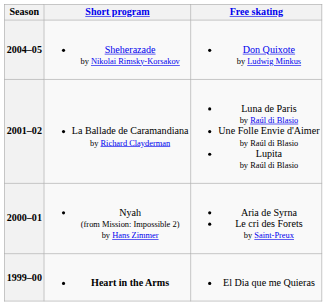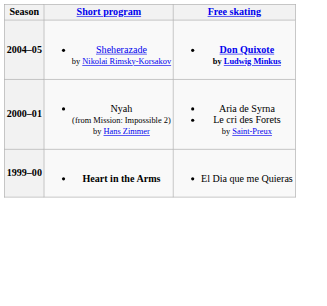2004–05 | Free skating: normal -> bold
- row: 2001–02 | La Ballade de Caramandiana by Richard Clayderman | Luna de Paris by Raúl di Blasio Une Folle Envie d'Aimer by Raúl di Blasio Lupita by Raúl di Blasio
